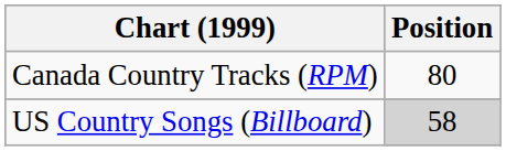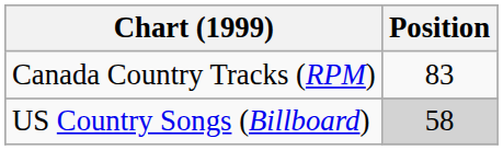Canada Country Tracks (RPM) | Position: 80 -> 83
